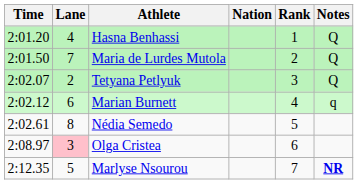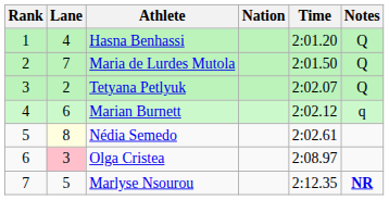columns swapped: Rank <-> Time
Nédia Semedo | Lane: no background -> lightyellow background
